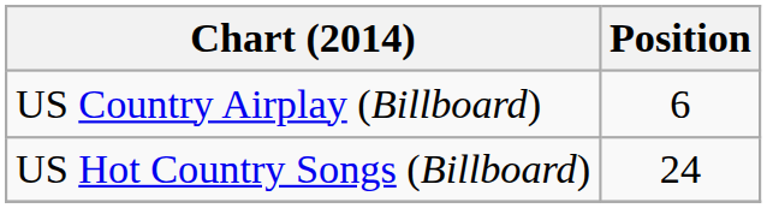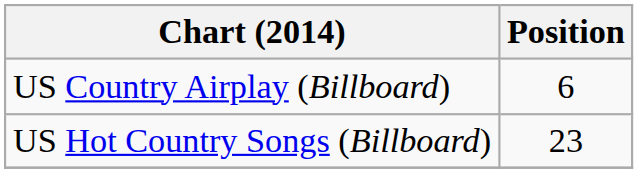US Hot Country Songs (Billboard) | Position: 24 -> 23
